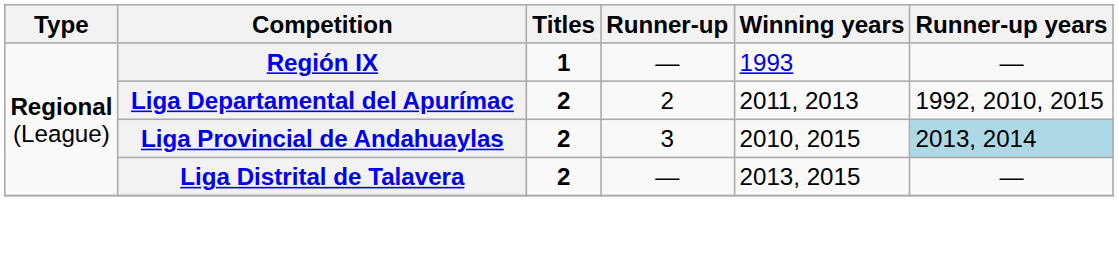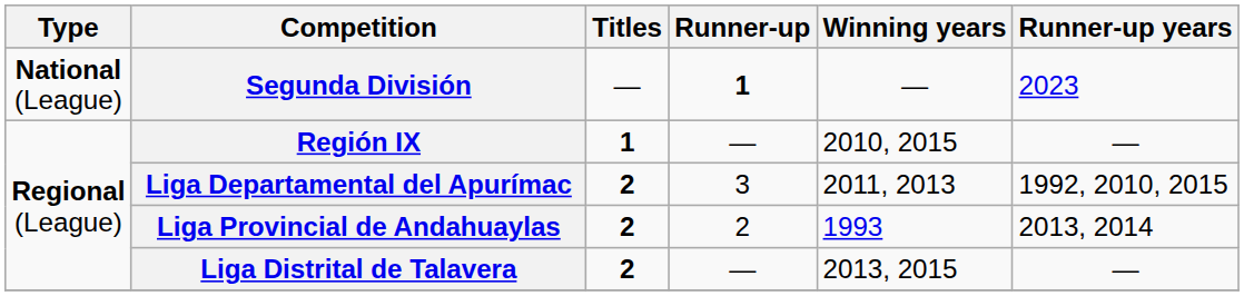+ row: National (League) | Segunda División | — | 1 | — | 2023
Región IX | Winning years: 1993 -> 2010, 2015
Liga Departamental del Apurímac | Runner-up: 2 -> 3
Liga Provincial de Andahuaylas | Runner-up: 3 -> 2
Liga Provincial de Andahuaylas | Winning years: 2010, 2015 -> 1993
Liga Provincial de Andahuaylas | Runner-up years: lightblue background -> no background
